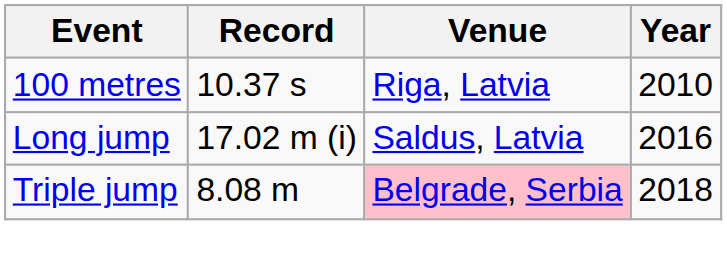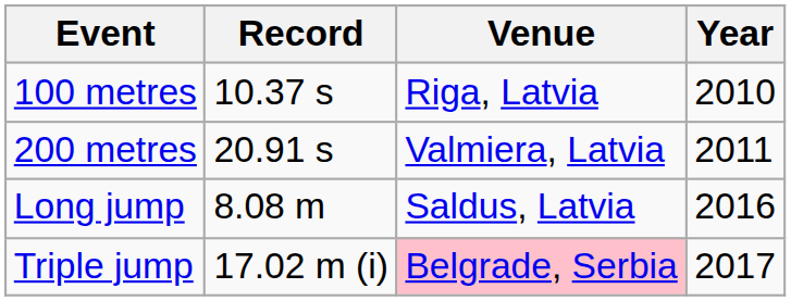+ row: 200 metres | 20.91 s | Valmiera, Latvia | 2011
Long jump | Record: 17.02 m (i) -> 8.08 m
Triple jump | Record: 8.08 m -> 17.02 m (i)
Triple jump | Year: 2018 -> 2017
